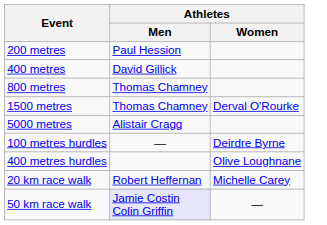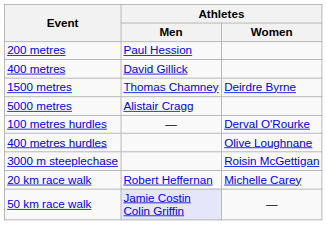- row: 800 metres | Thomas Chamney
1500 metres | Athletes / Women: Derval O'Rourke -> Deirdre Byrne
100 metres hurdles | Athletes / Women: Deirdre Byrne -> Derval O'Rourke
+ row: 3000 m steeplechase | Roisin McGettigan
